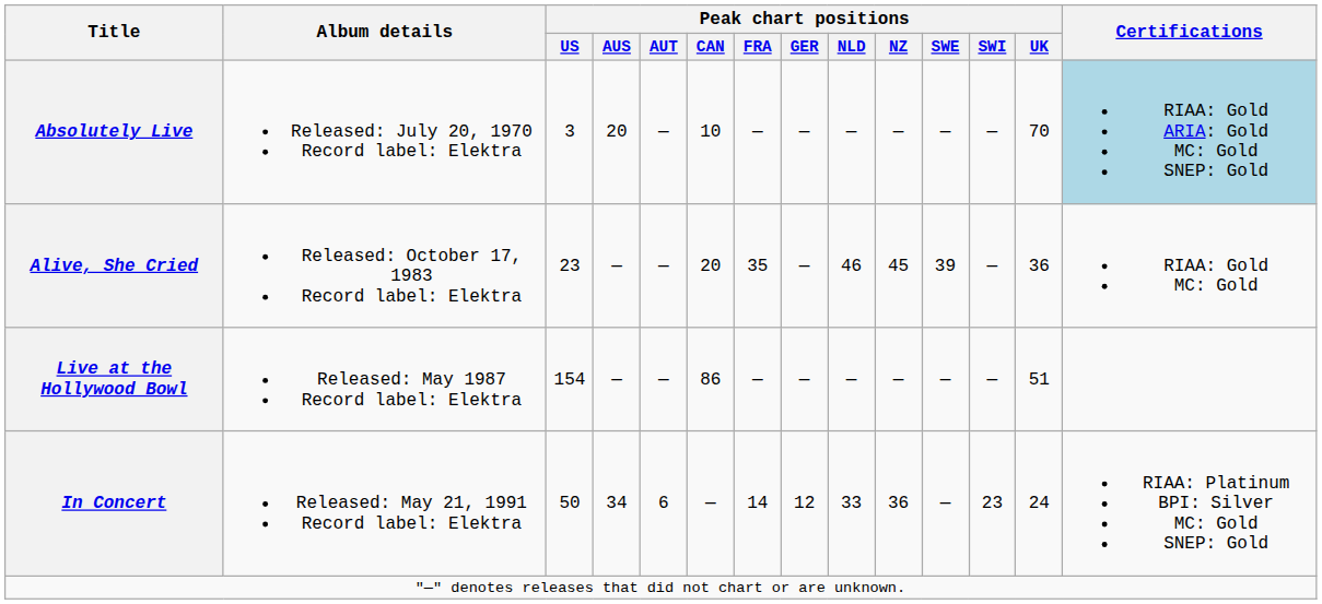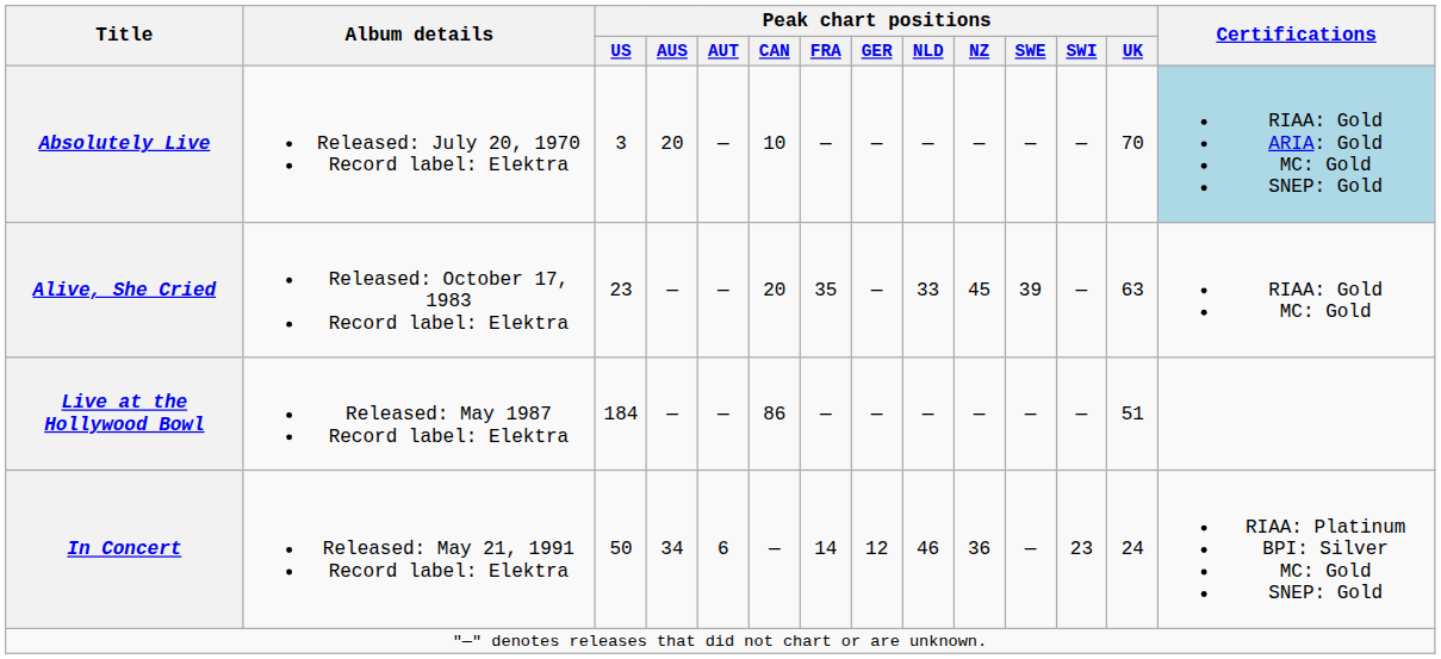Alive, She Cried | Peak chart positions / NLD: 46 -> 33
Alive, She Cried | Peak chart positions / UK: 36 -> 63
Live at the Hollywood Bowl | Peak chart positions / US: 154 -> 184
In Concert | Peak chart positions / NLD: 33 -> 46
